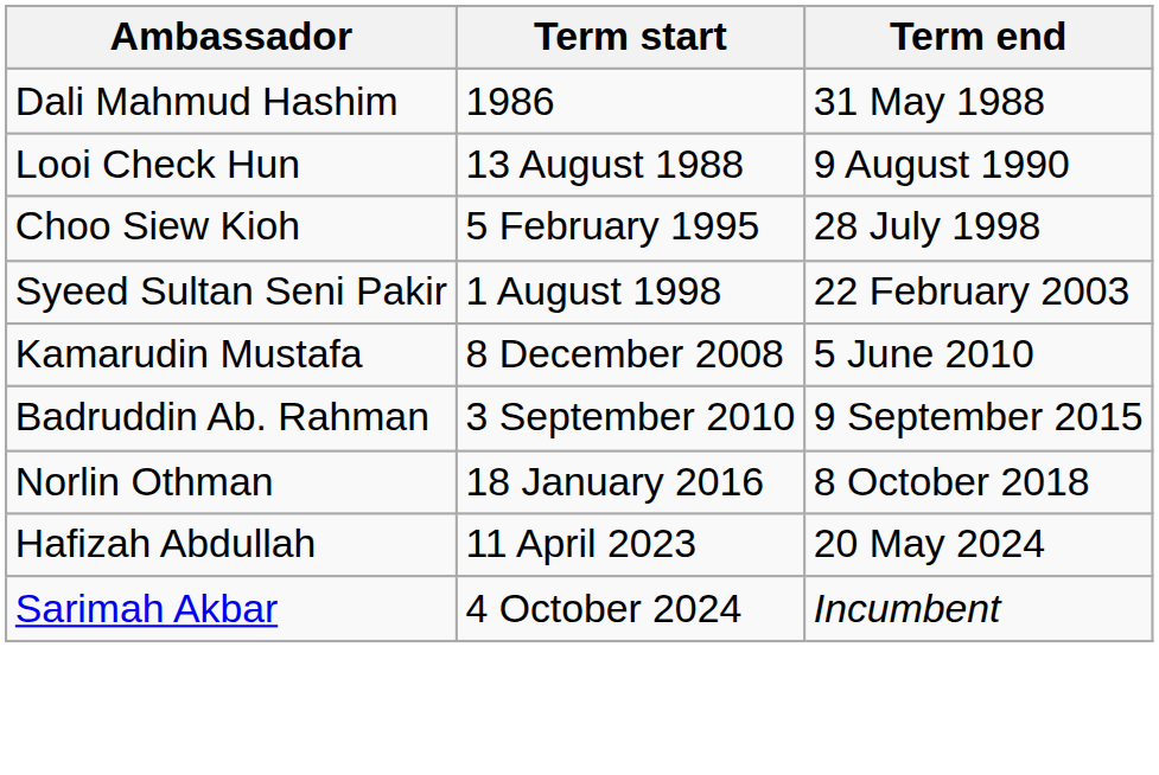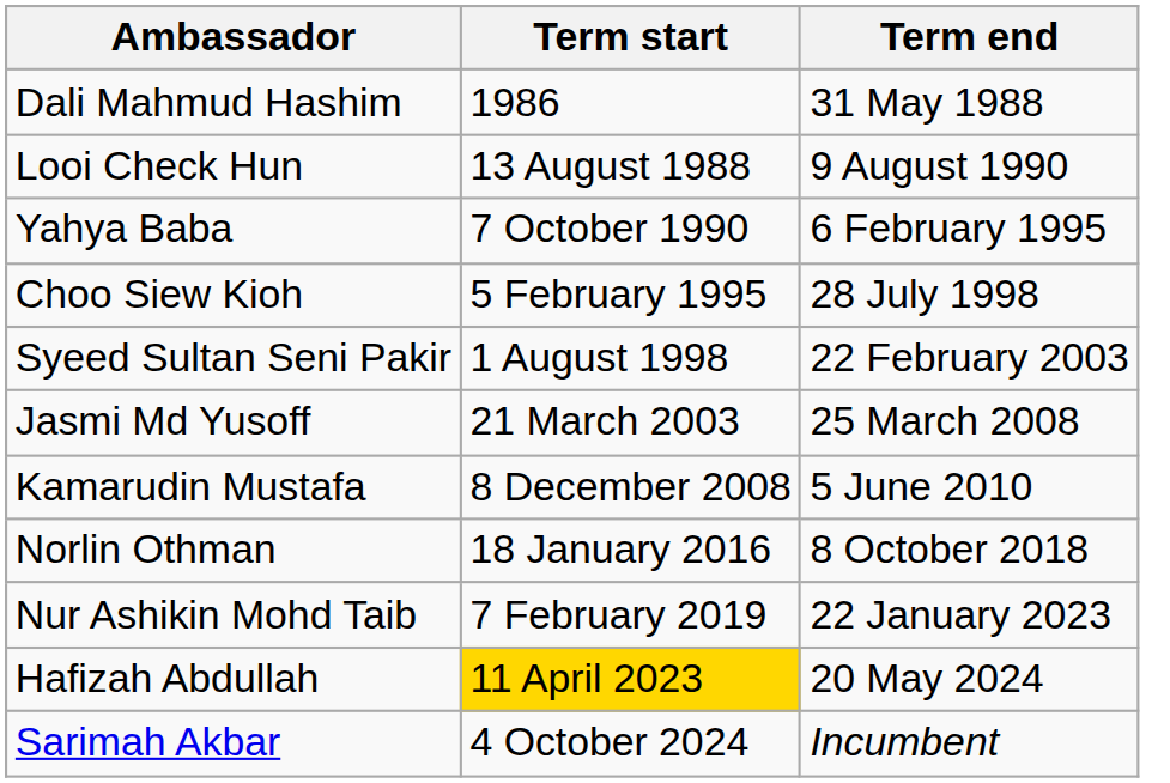+ row: Yahya Baba | 7 October 1990 | 6 February 1995
+ row: Jasmi Md Yusoff | 21 March 2003 | 25 March 2008
- row: Badruddin Ab. Rahman | 3 September 2010 | 9 September 2015
+ row: Nur Ashikin Mohd Taib | 7 February 2019 | 22 January 2023
Hafizah Abdullah | Term start: no background -> gold background
